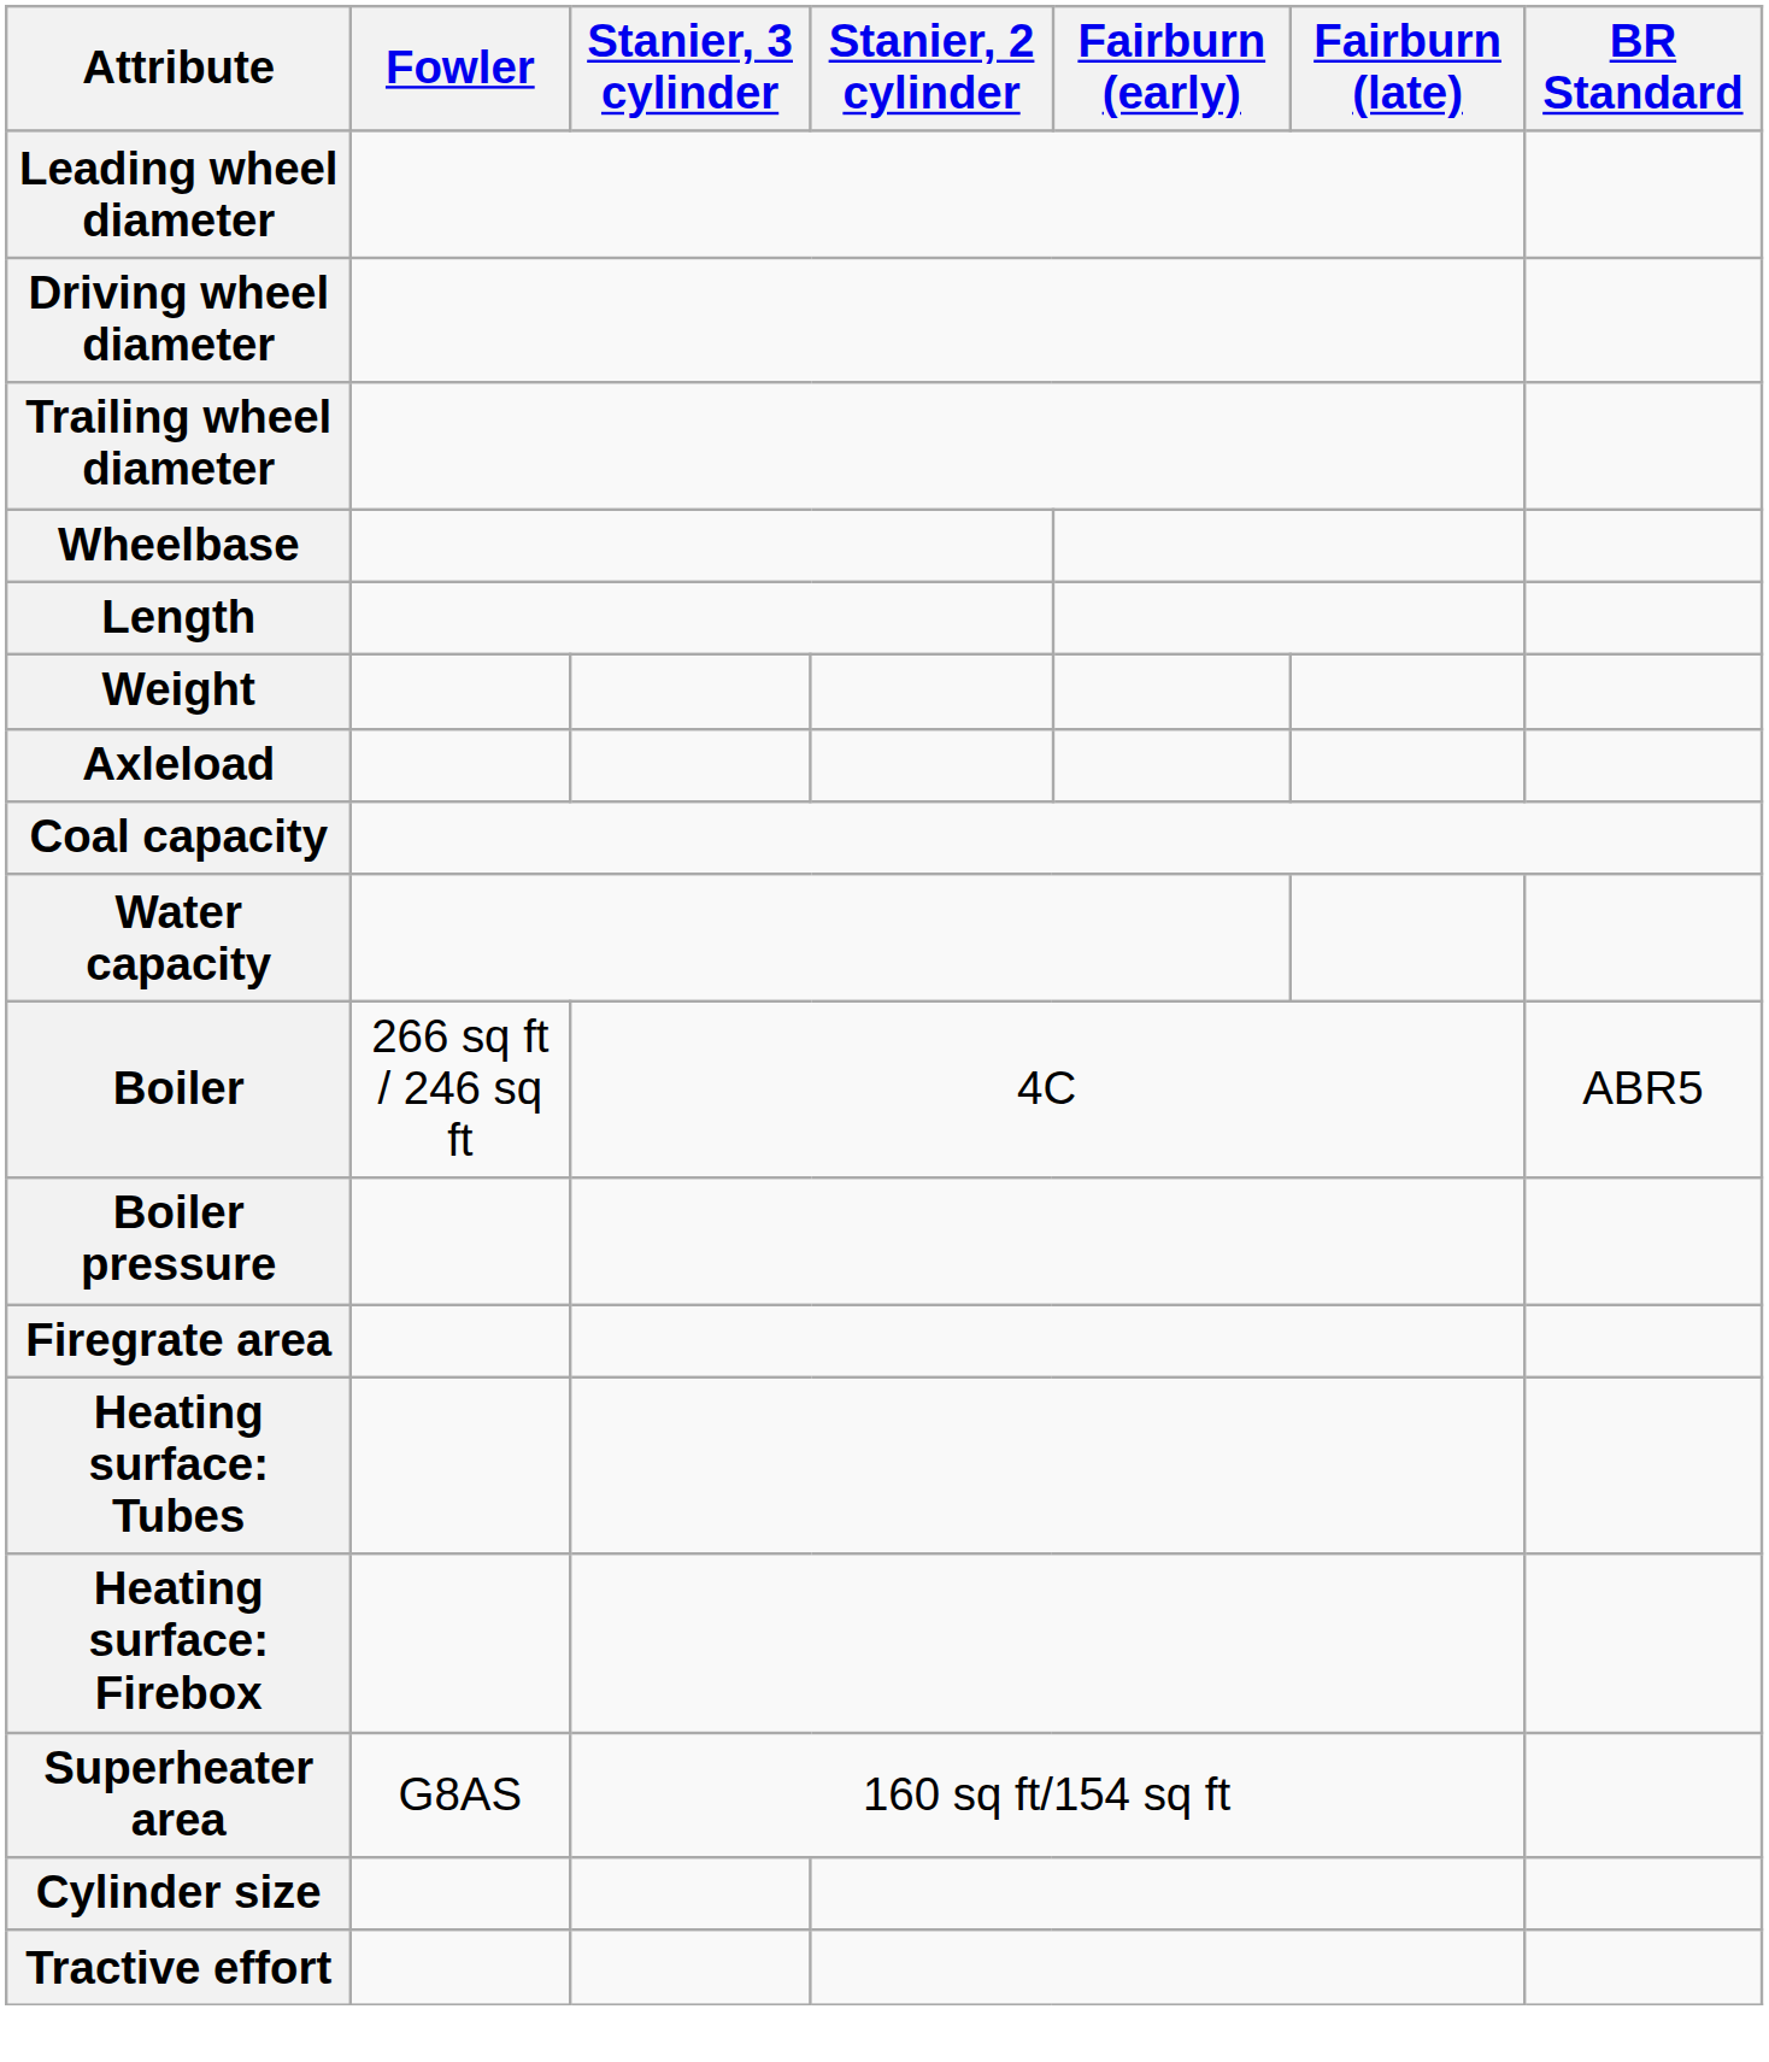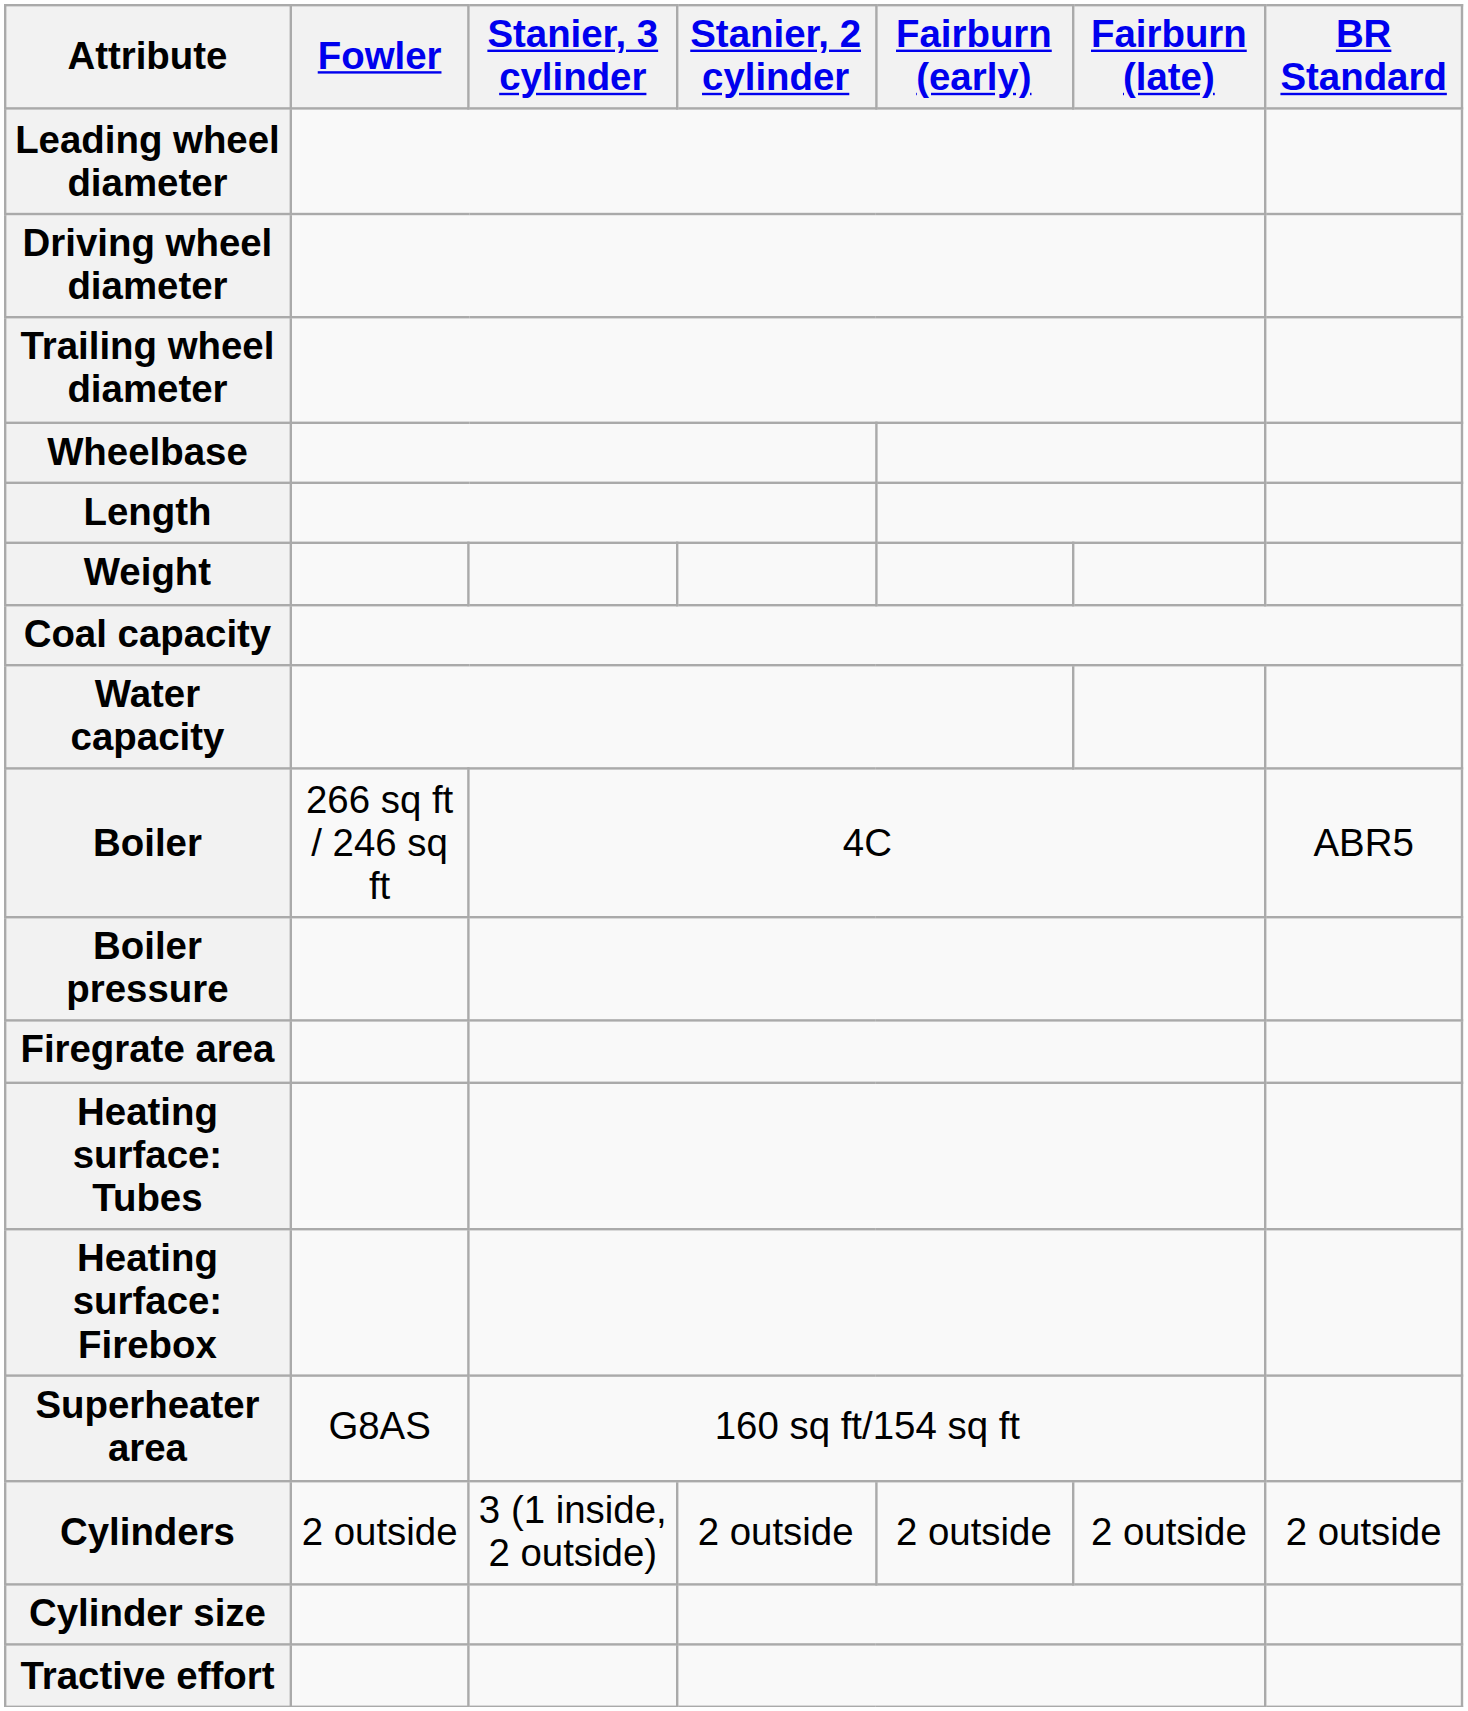- row: Axleload
+ row: Cylinders | 2 outside | 3 (1 inside, 2 outside) | 2 outside | 2 outside | 2 outside | 2 outside
